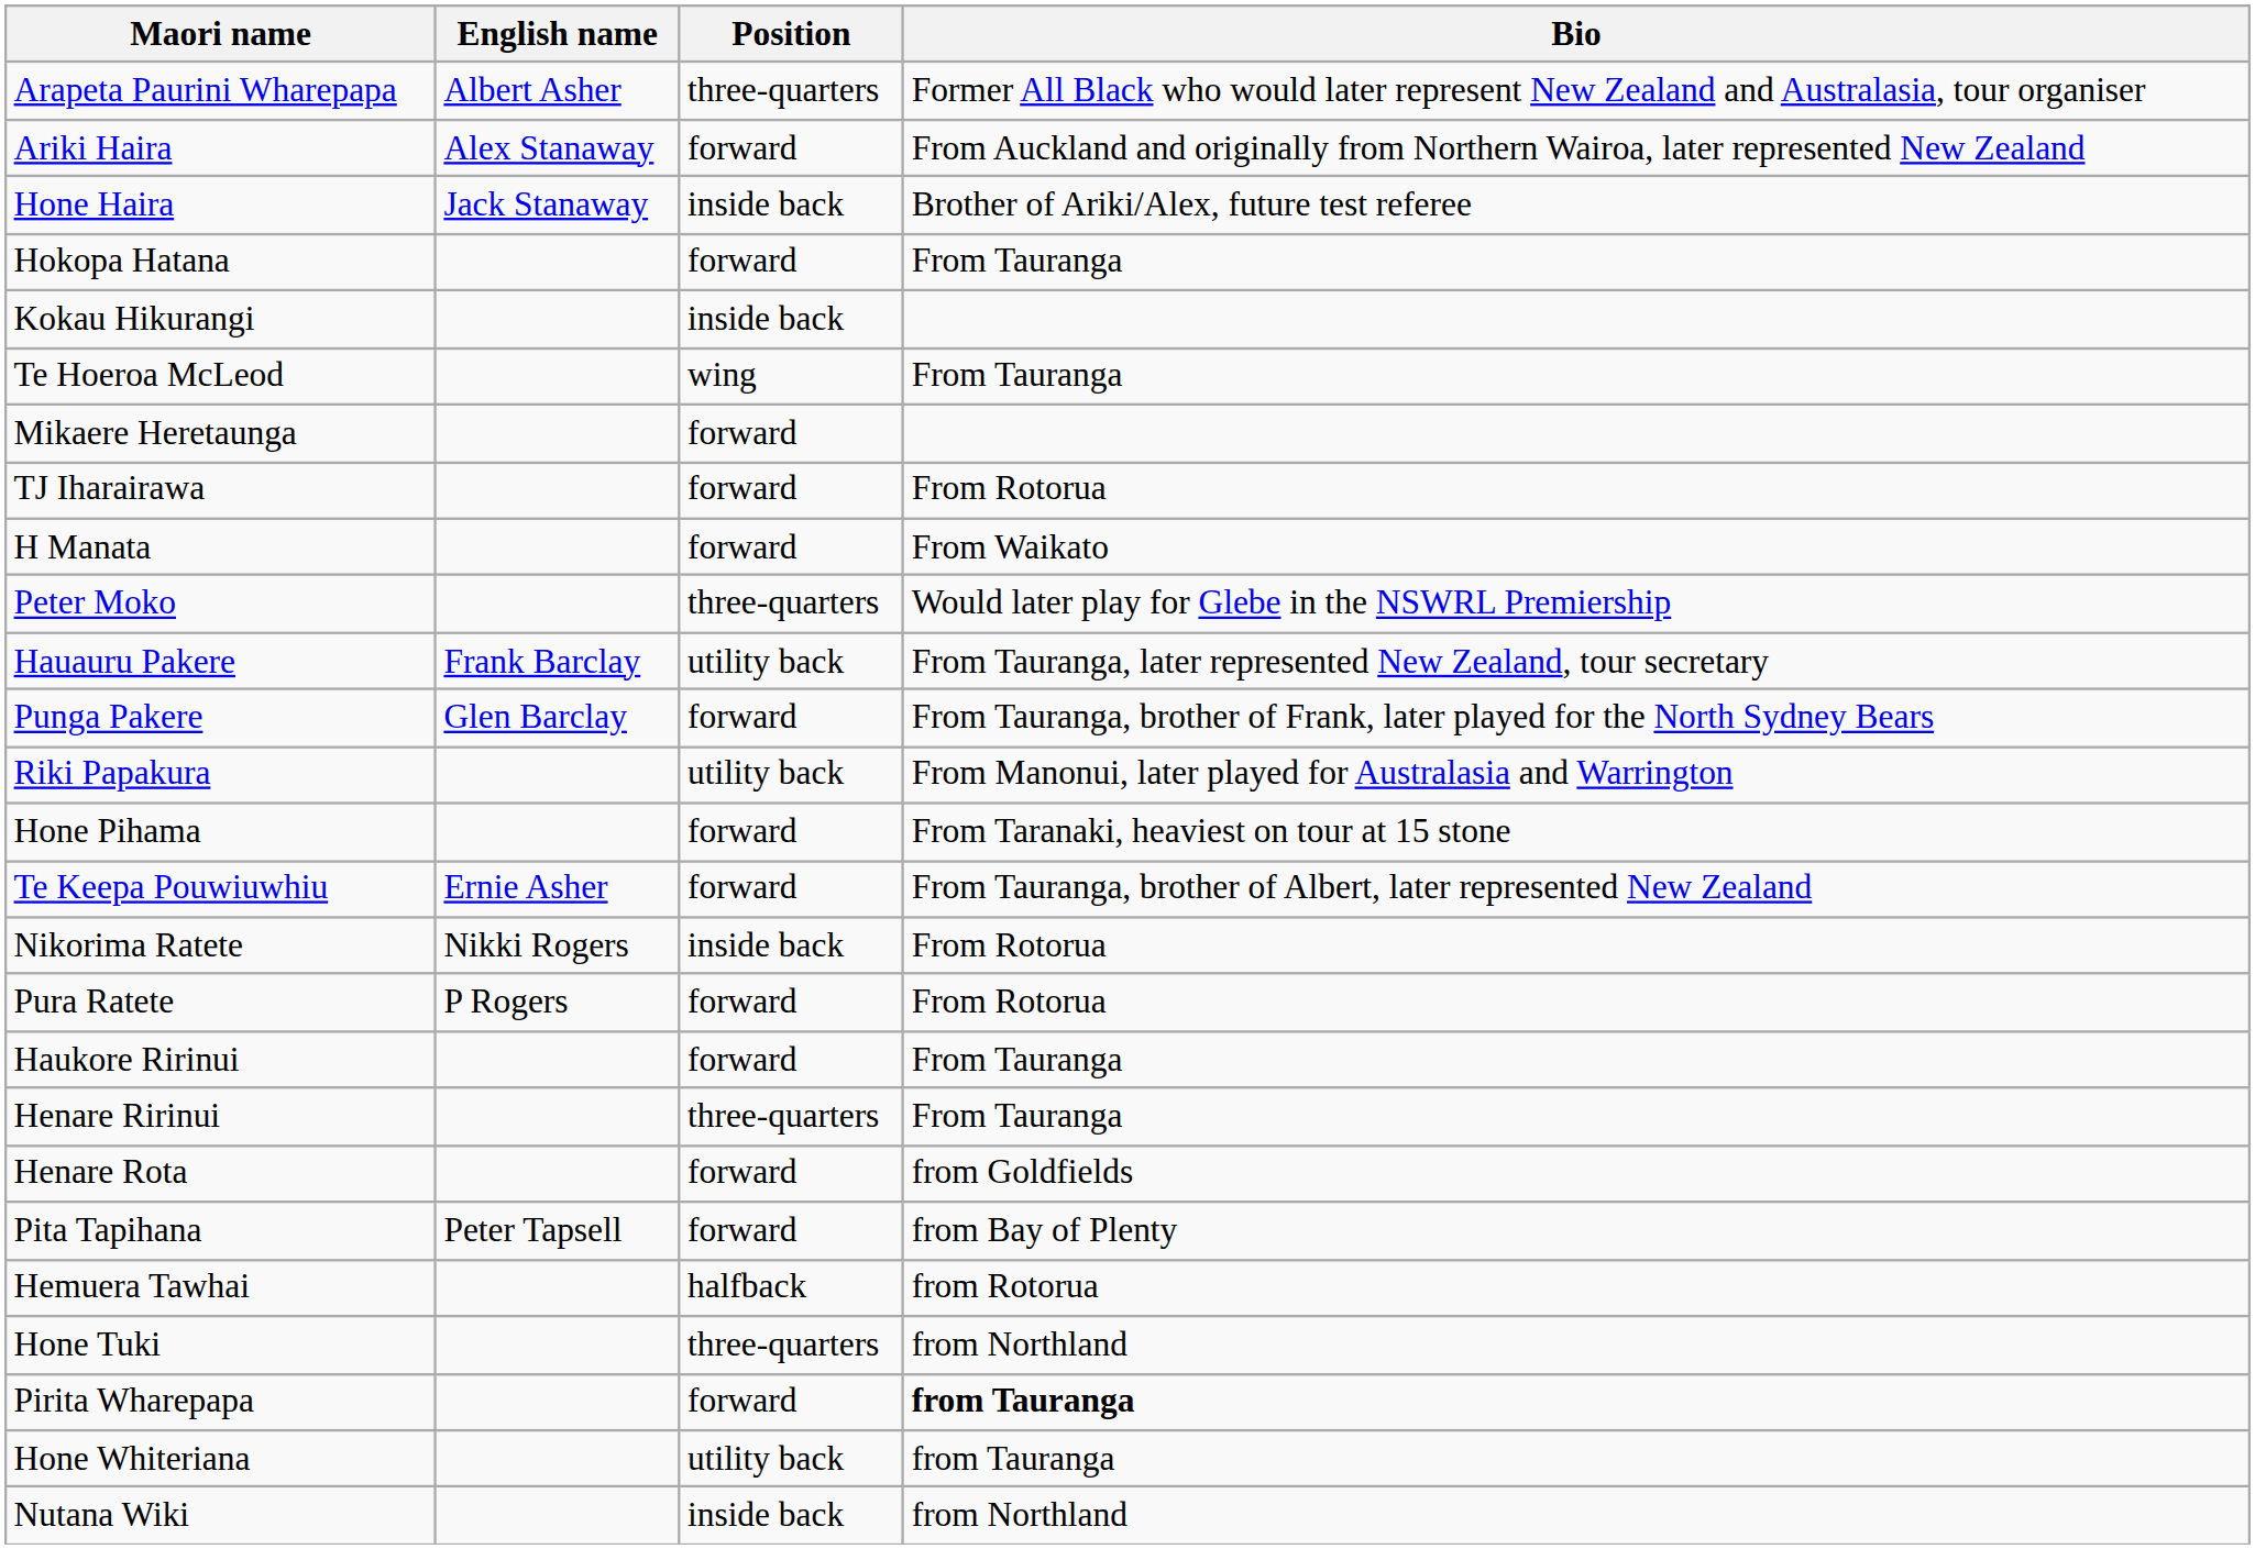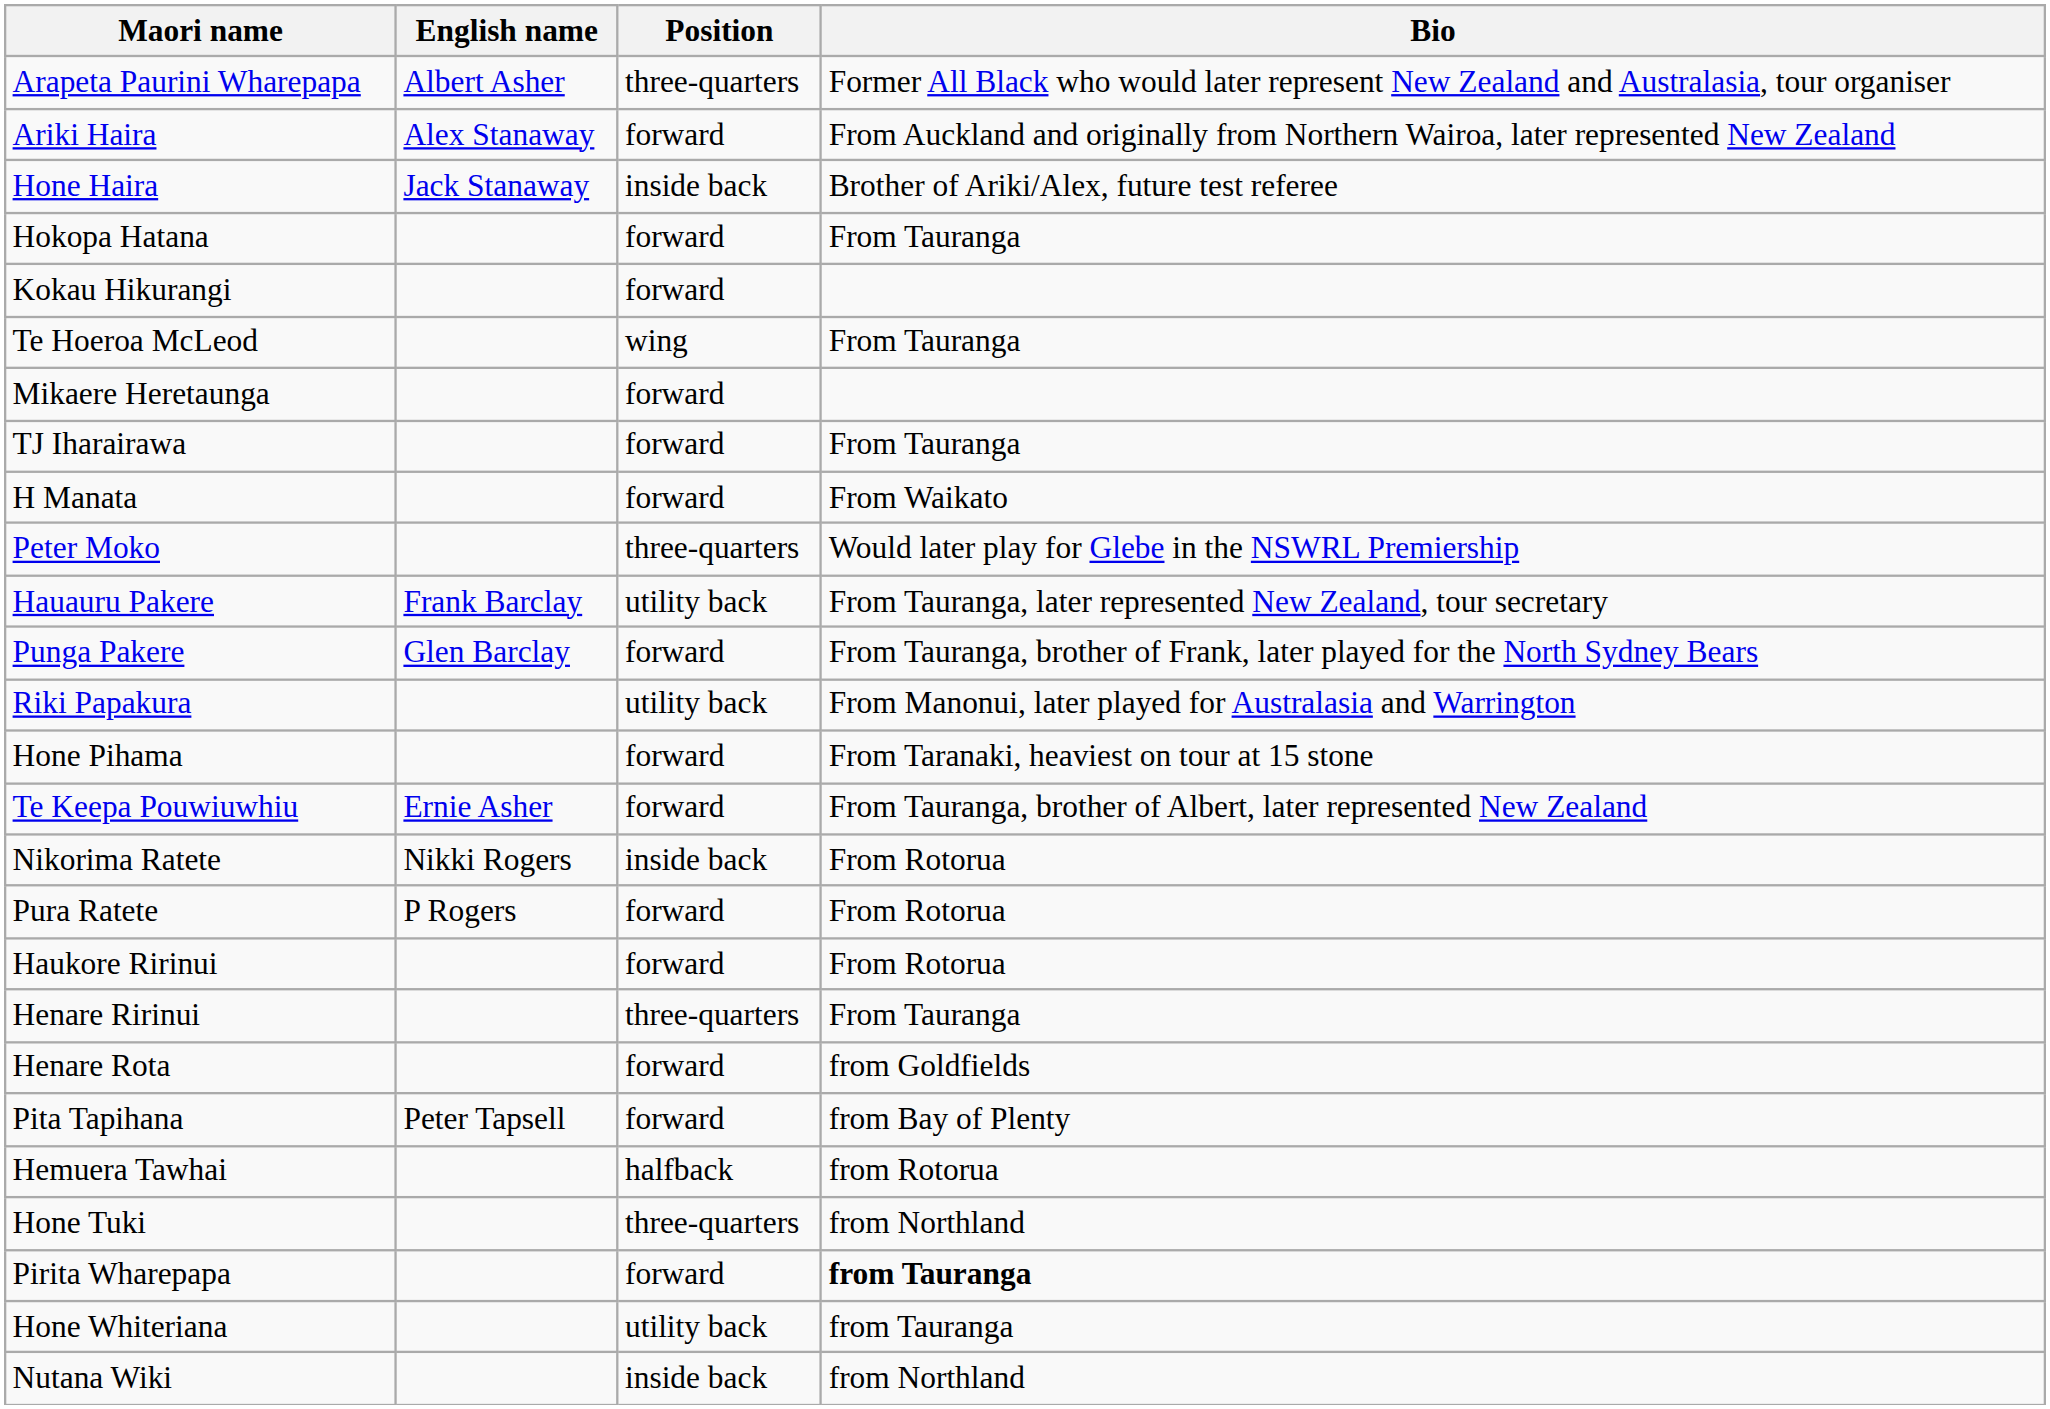Kokau Hikurangi | Position: inside back -> forward
TJ Iharairawa | Bio: From Rotorua -> From Tauranga
Haukore Ririnui | Bio: From Tauranga -> From Rotorua
